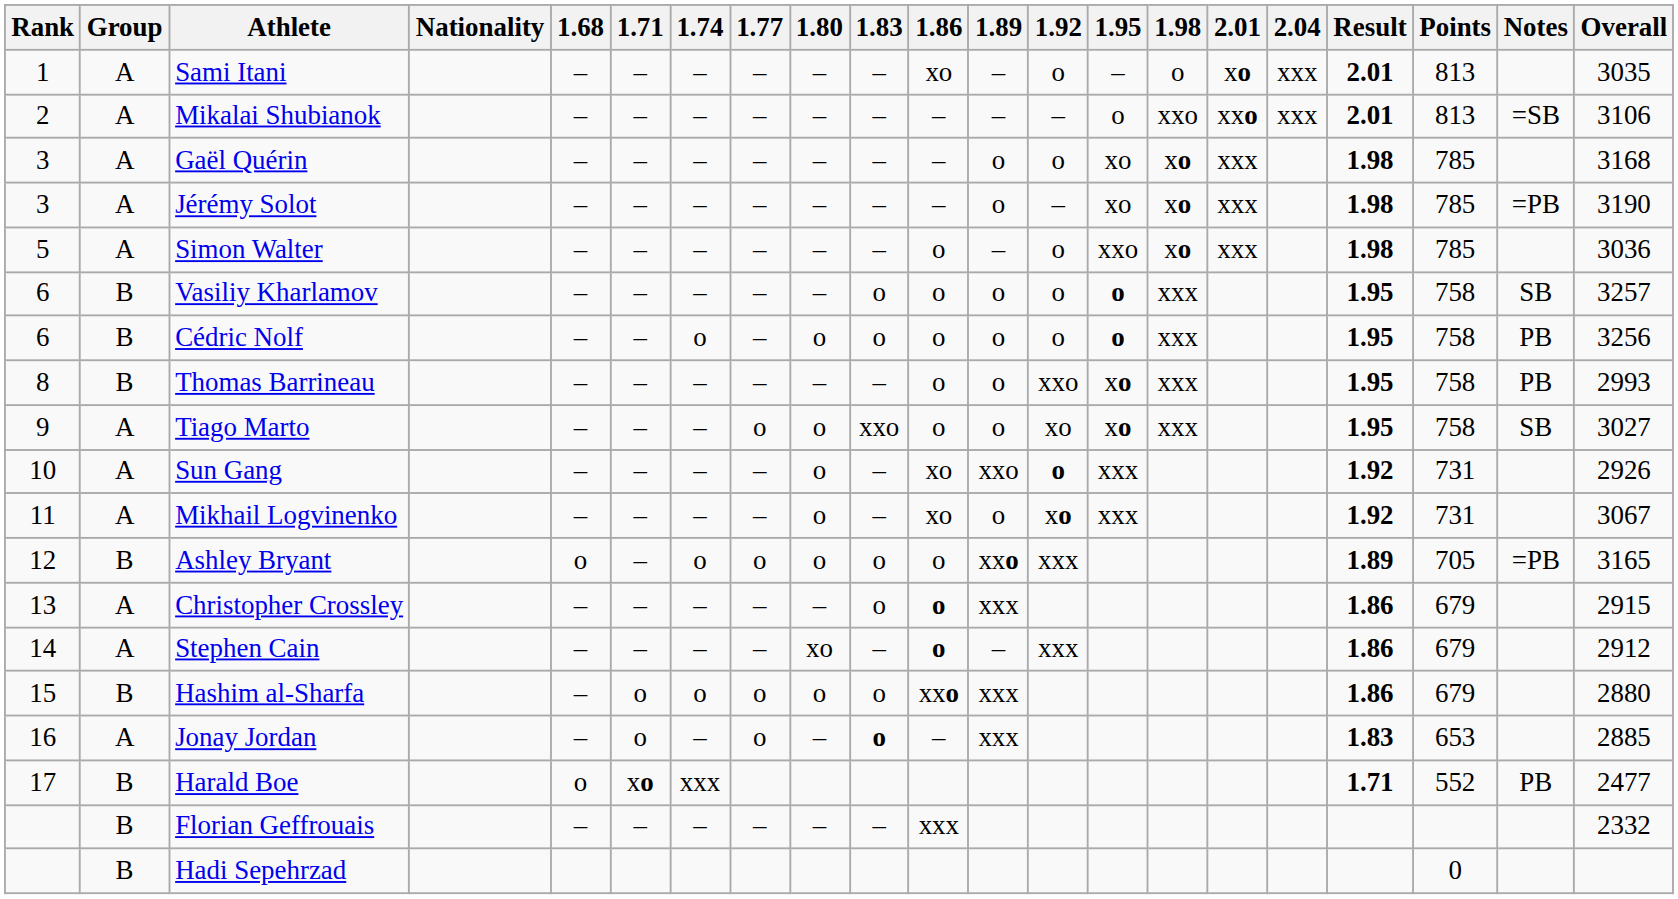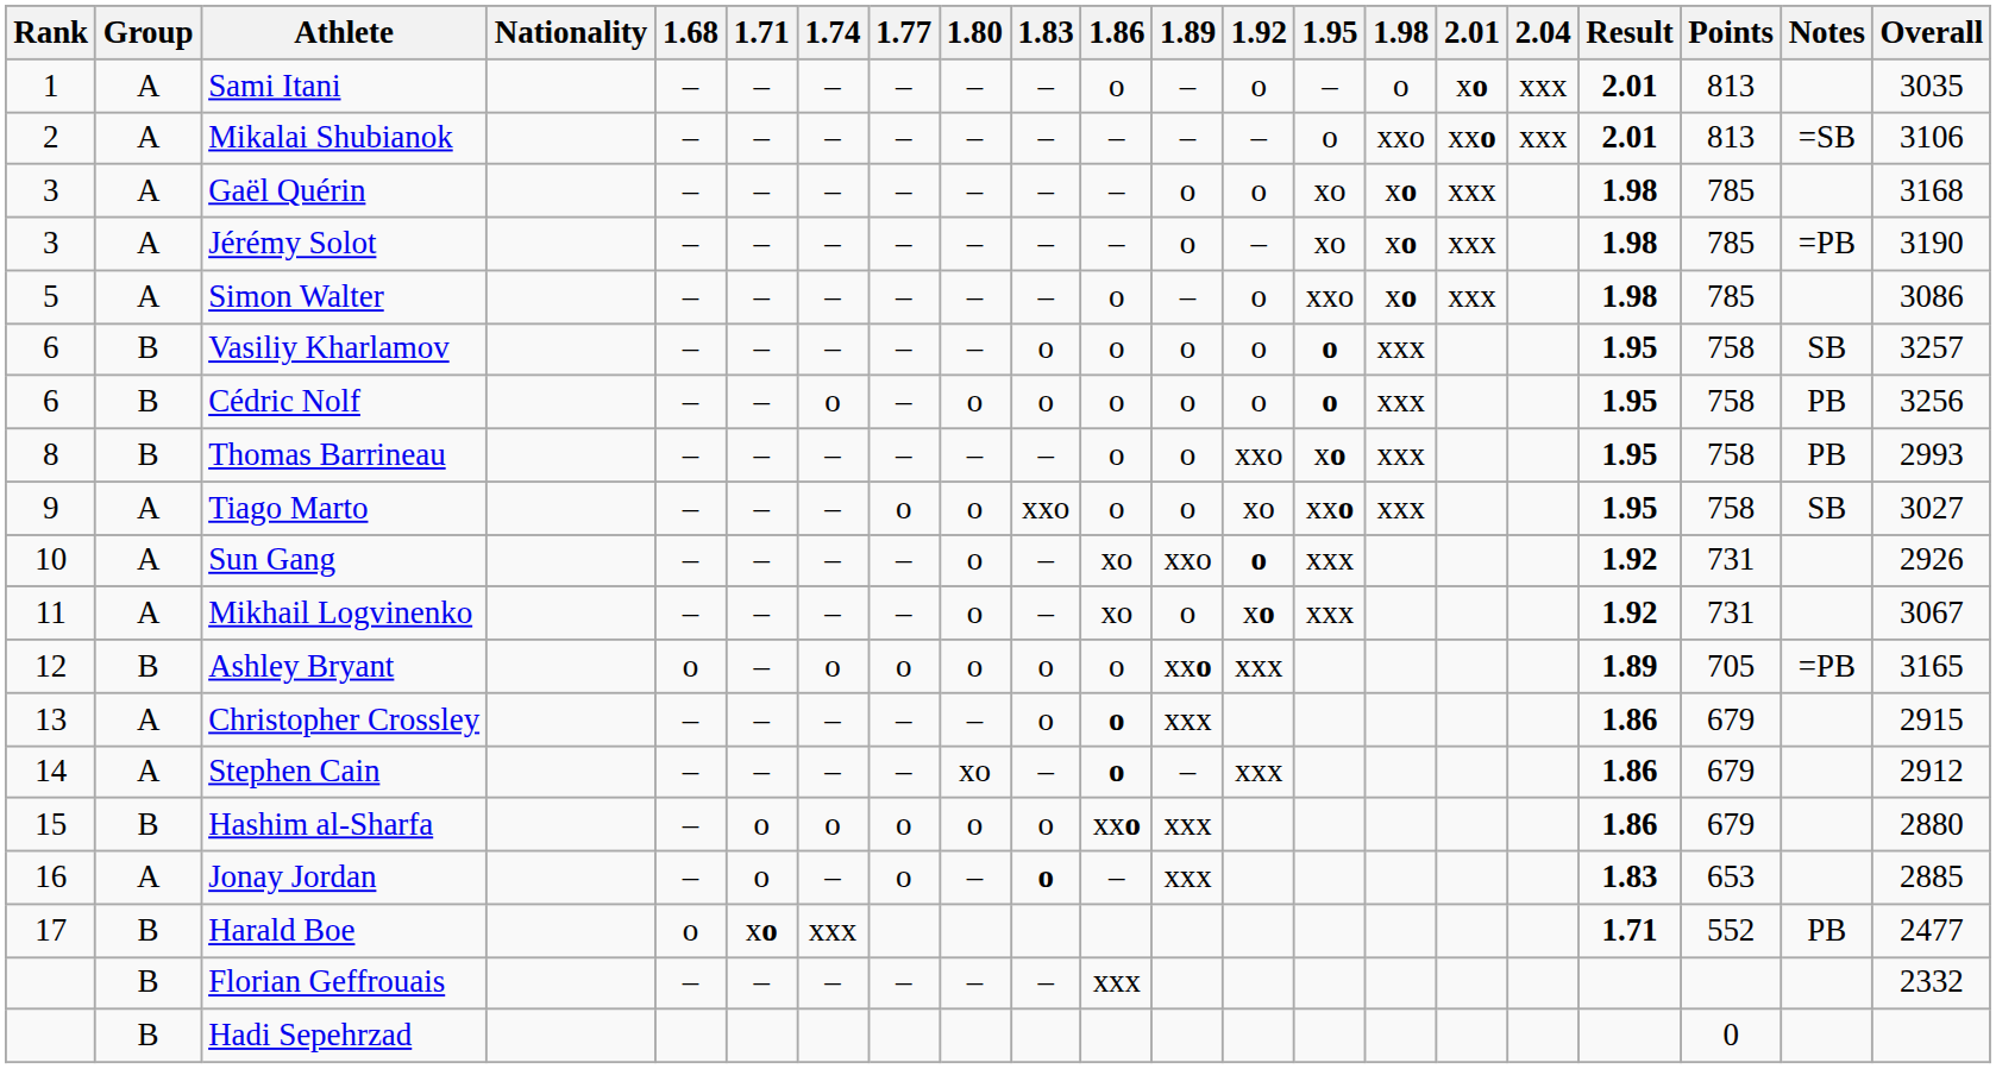Sami Itani | 1.86: xo -> o
Simon Walter | Overall: 3036 -> 3086
Tiago Marto | 1.95: xo -> xxo
